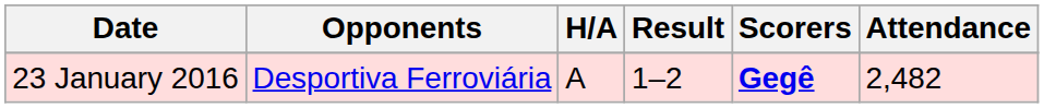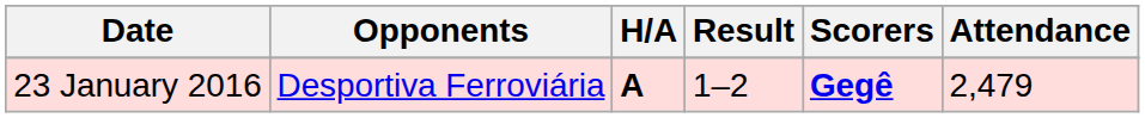23 January 2016 | H/A: normal -> bold
23 January 2016 | Attendance: 2,482 -> 2,479
